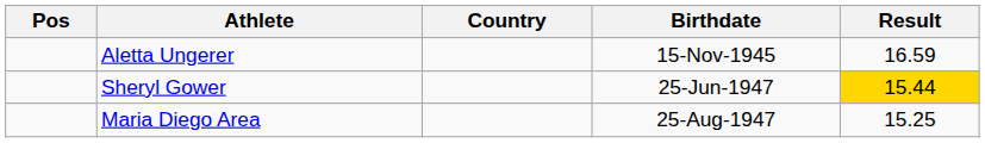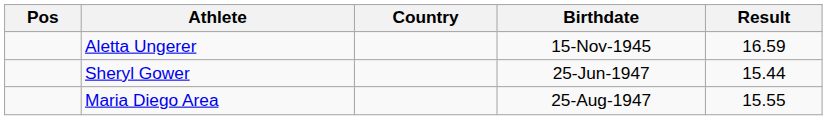Sheryl Gower | Result: gold background -> no background
Maria Diego Area | Result: 15.25 -> 15.55
